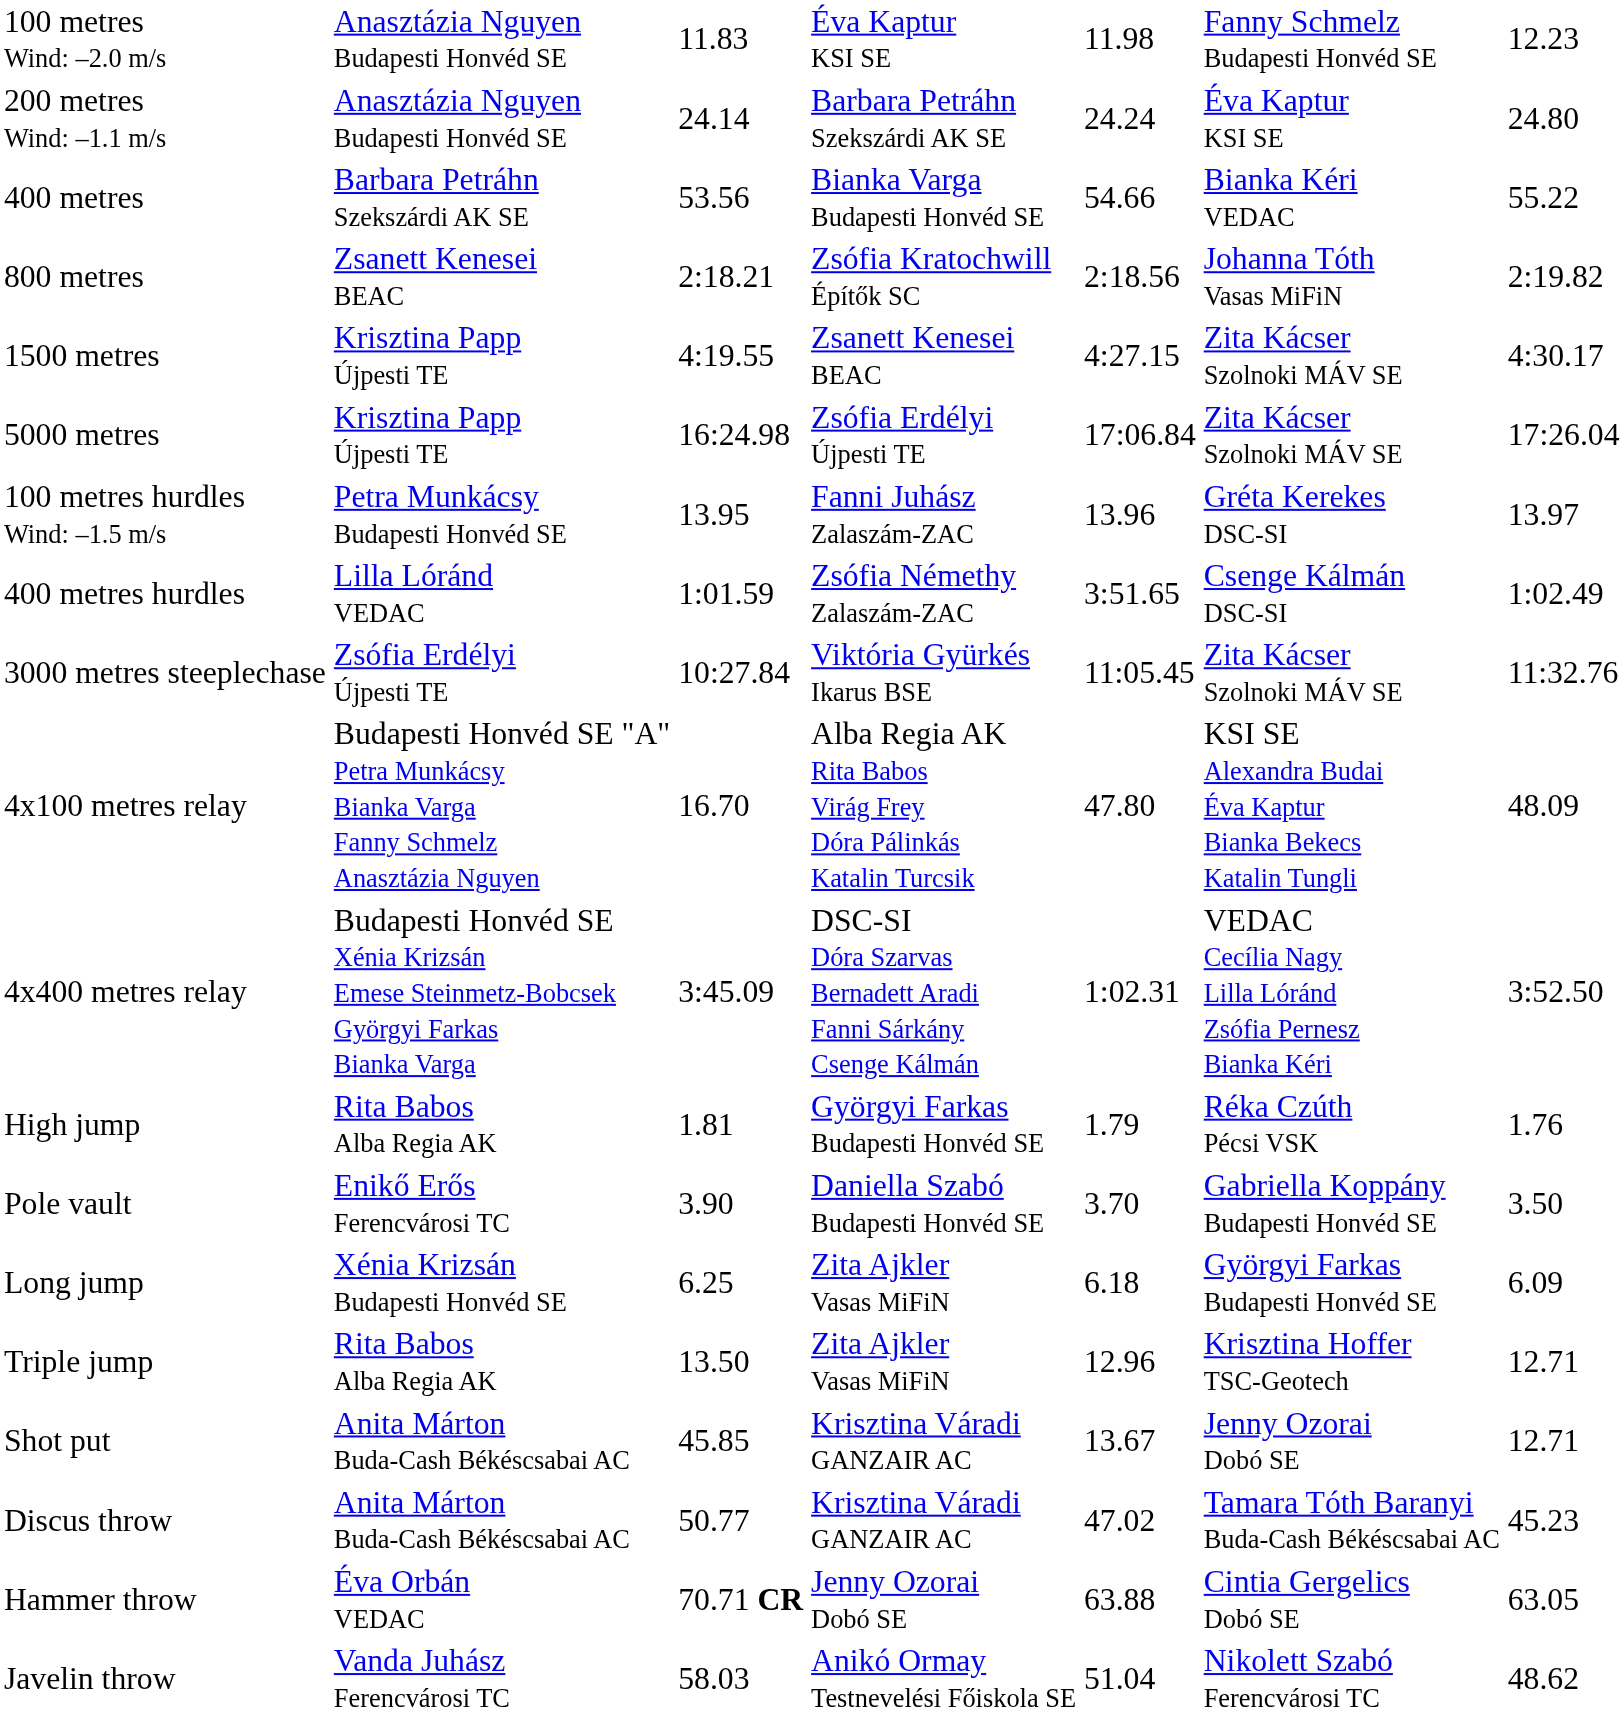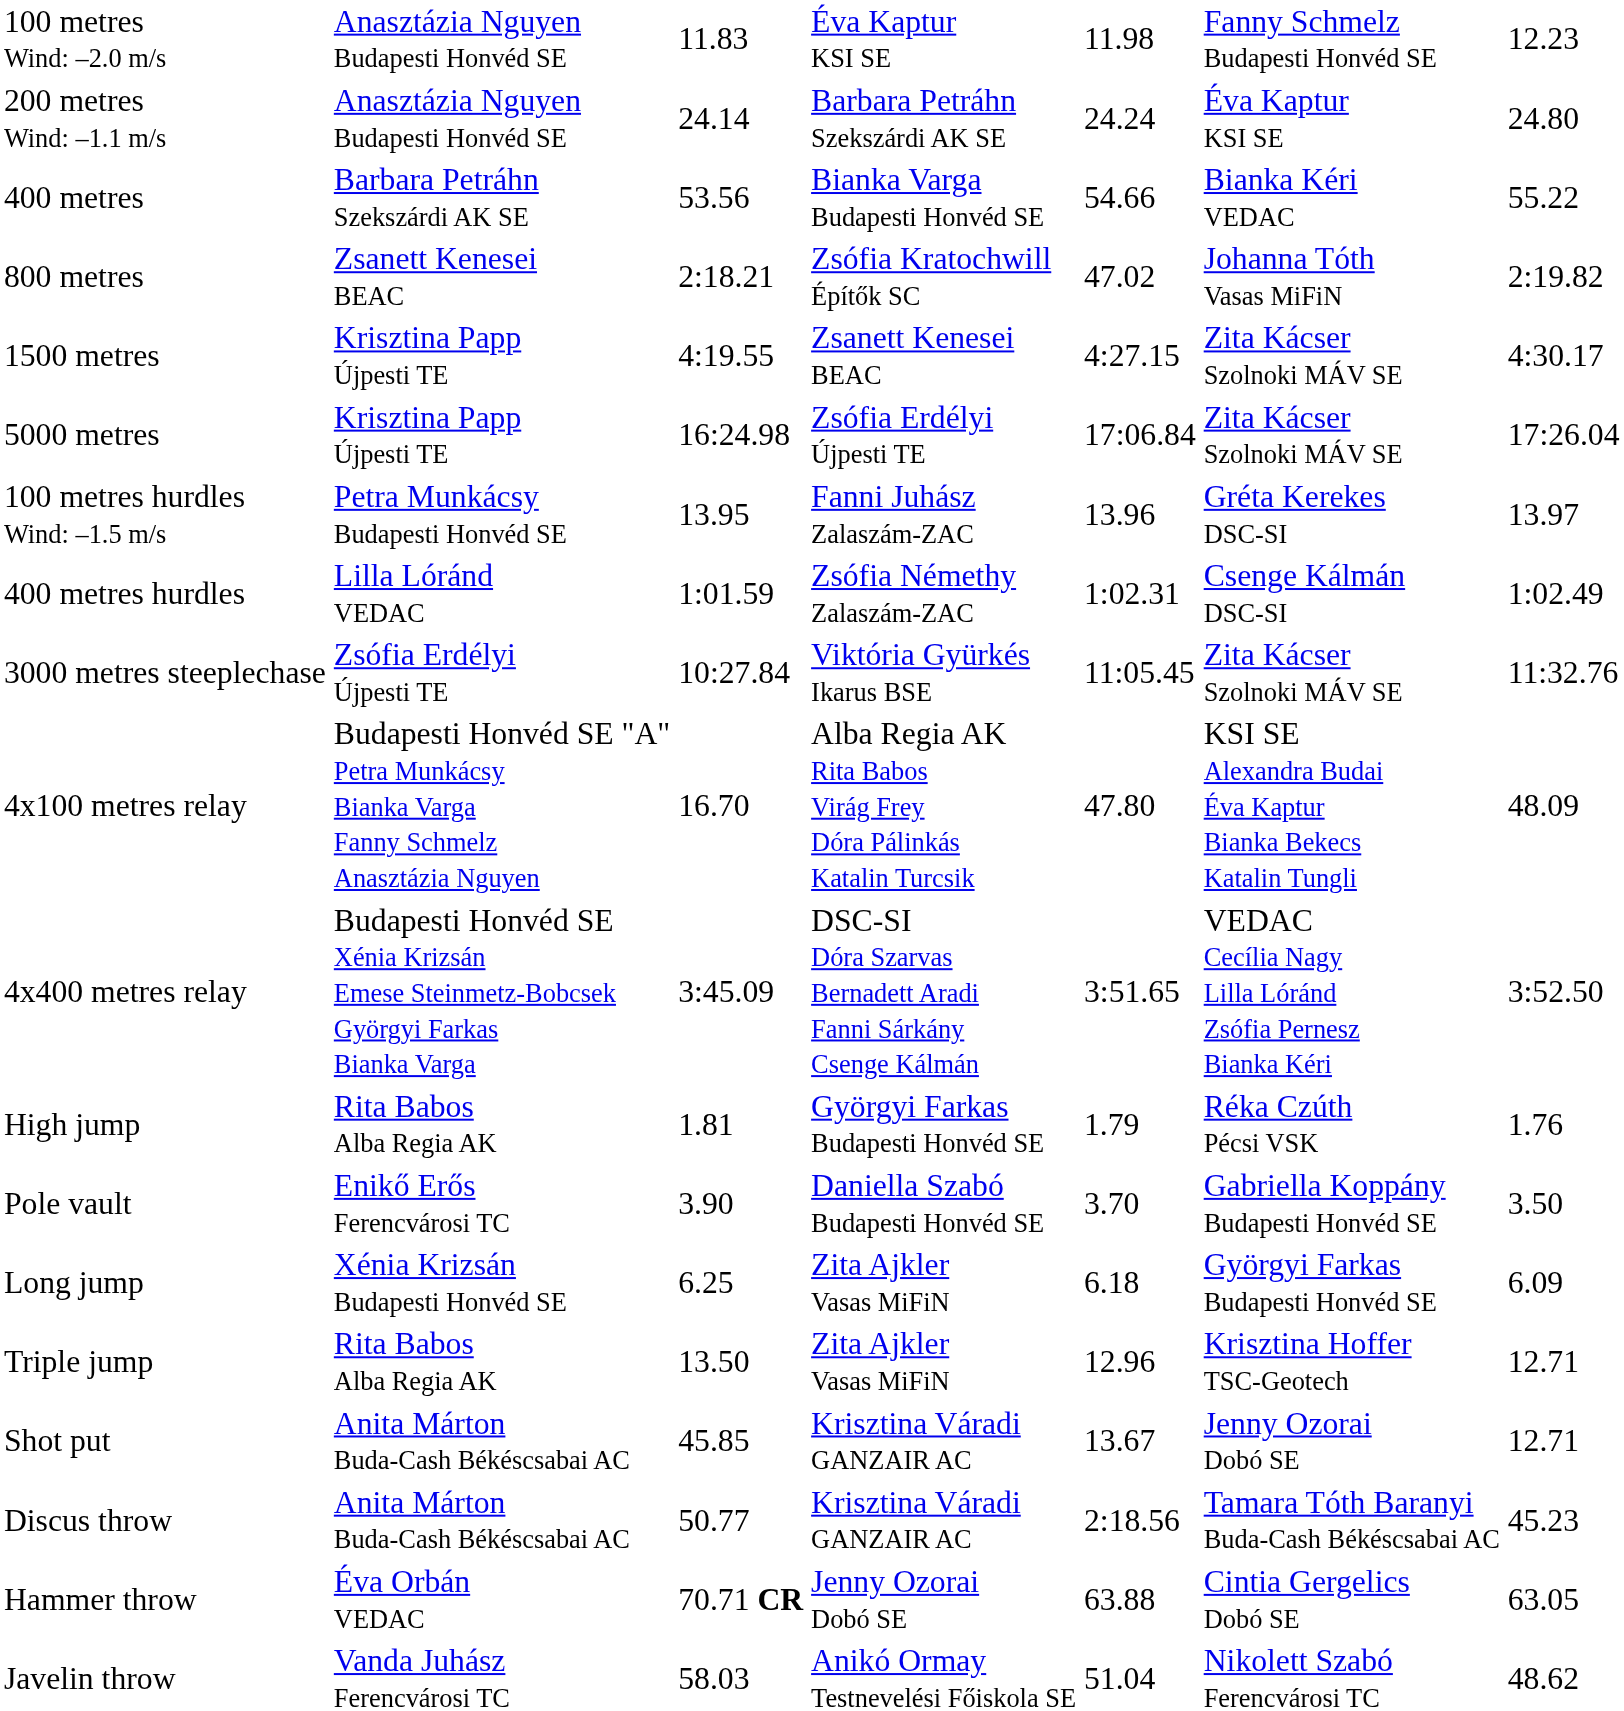800 metres | column 5: 2:18.56 -> 47.02
400 metres hurdles | column 5: 3:51.65 -> 1:02.31
4x400 metres relay | column 5: 1:02.31 -> 3:51.65
Discus throw | column 5: 47.02 -> 2:18.56
